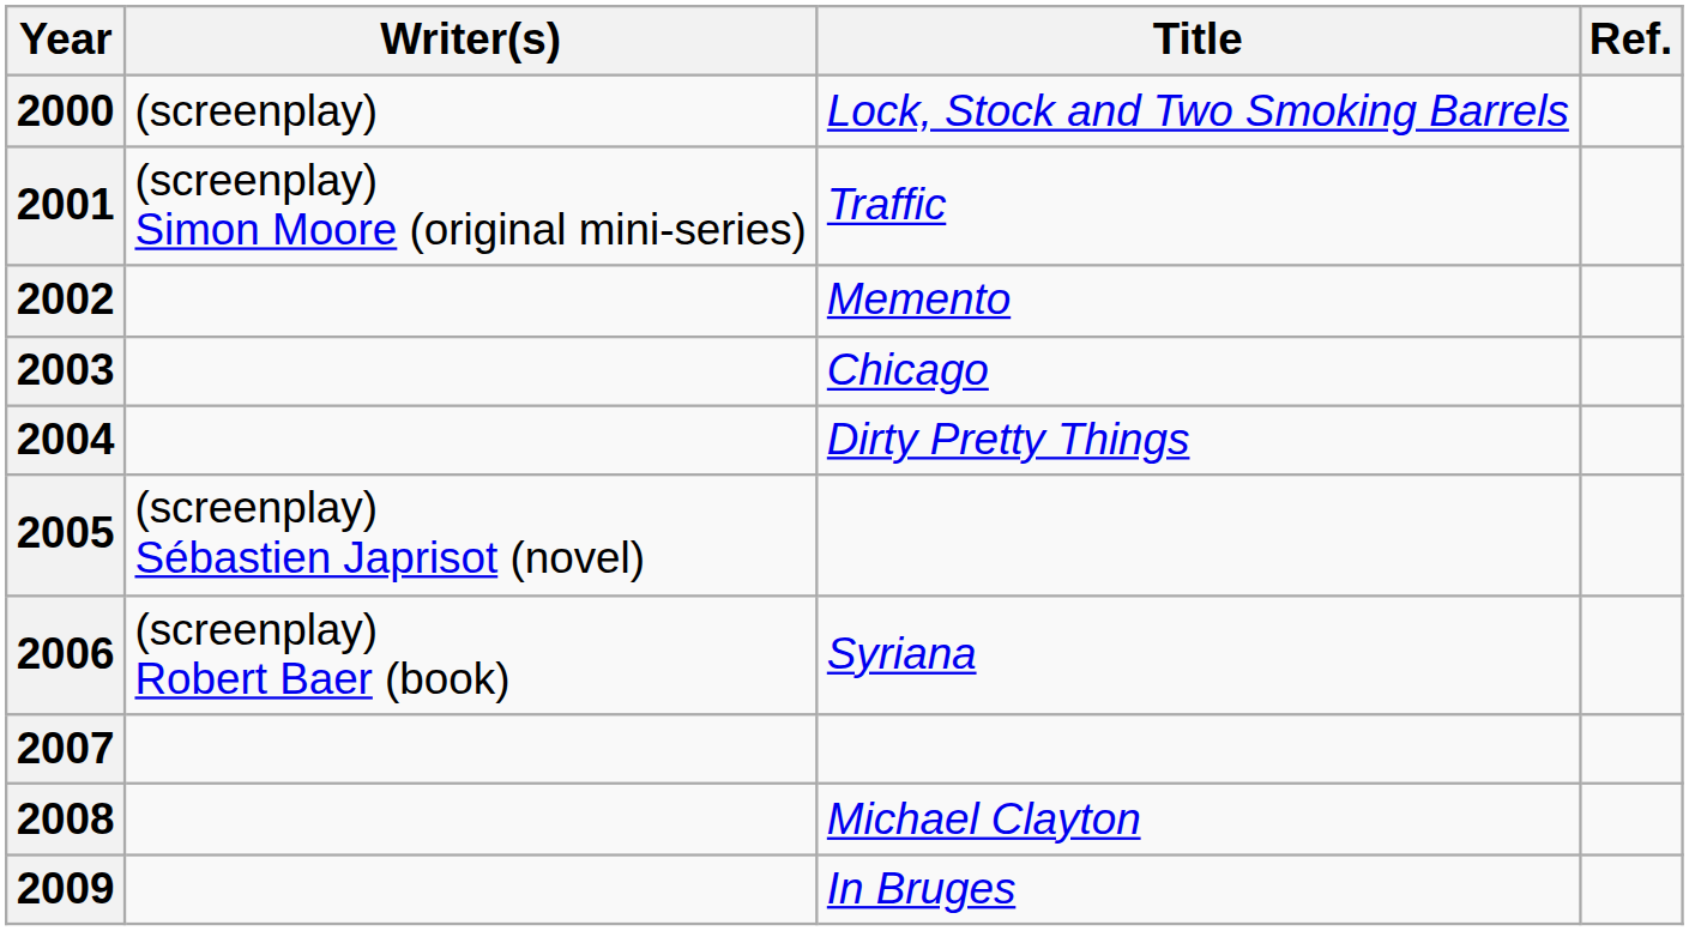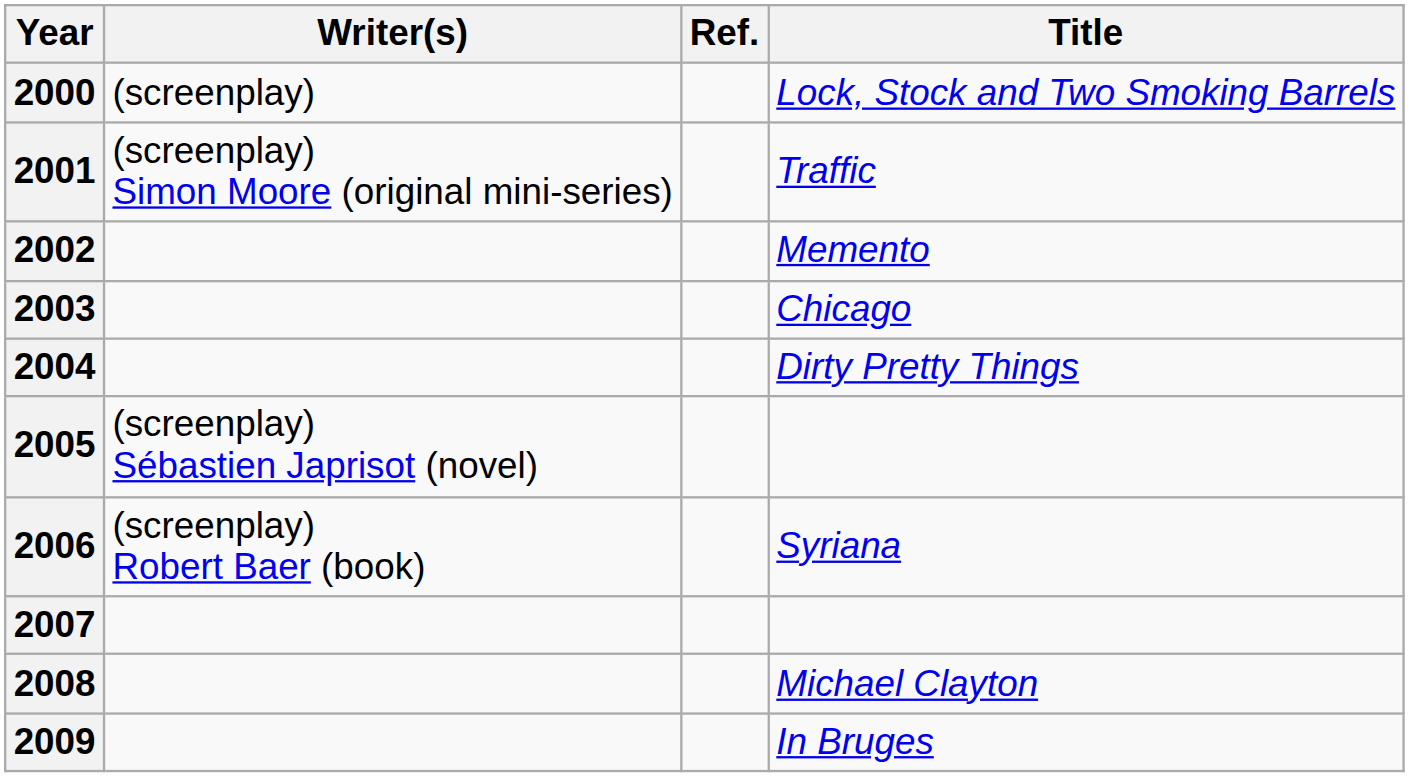columns swapped: Title <-> Ref.
